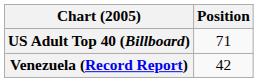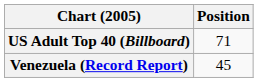Venezuela (Record Report) | Position: 42 -> 45
